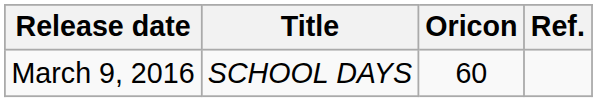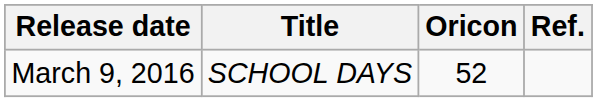March 9, 2016 | Oricon: 60 -> 52
